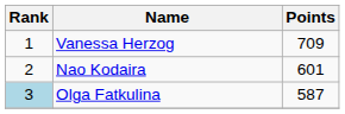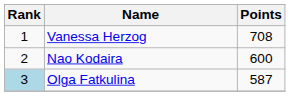Vanessa Herzog | Points: 709 -> 708
Nao Kodaira | Points: 601 -> 600
